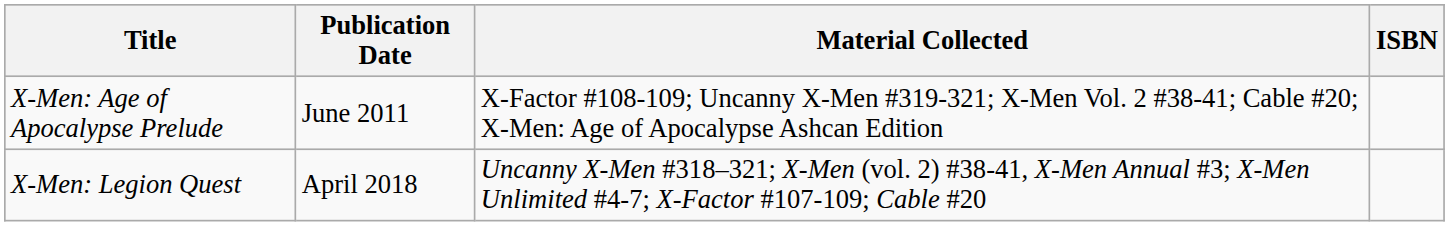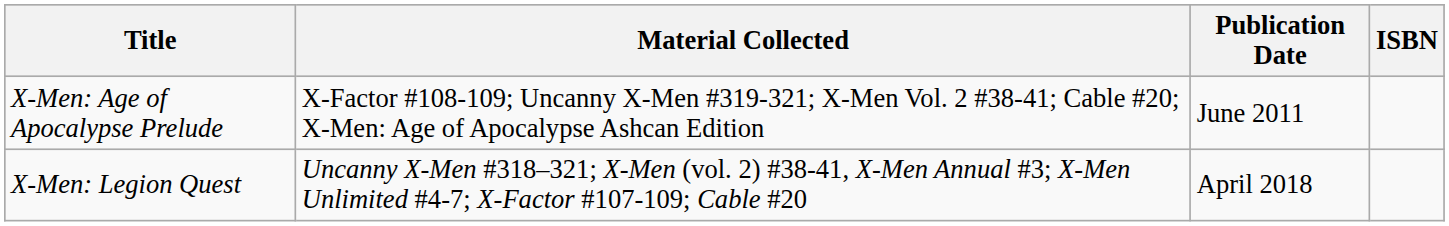columns swapped: Material Collected <-> Publication Date
